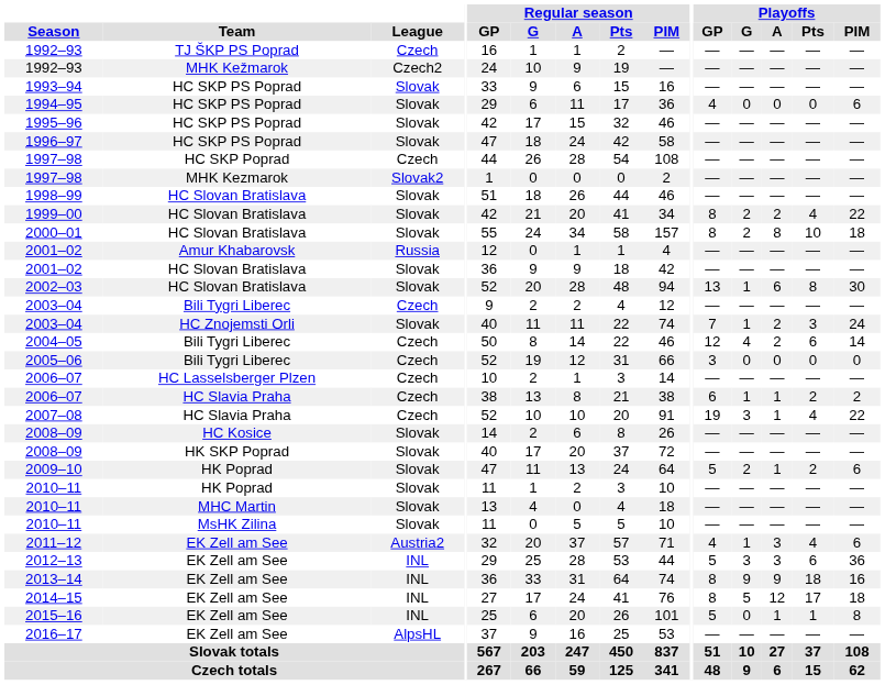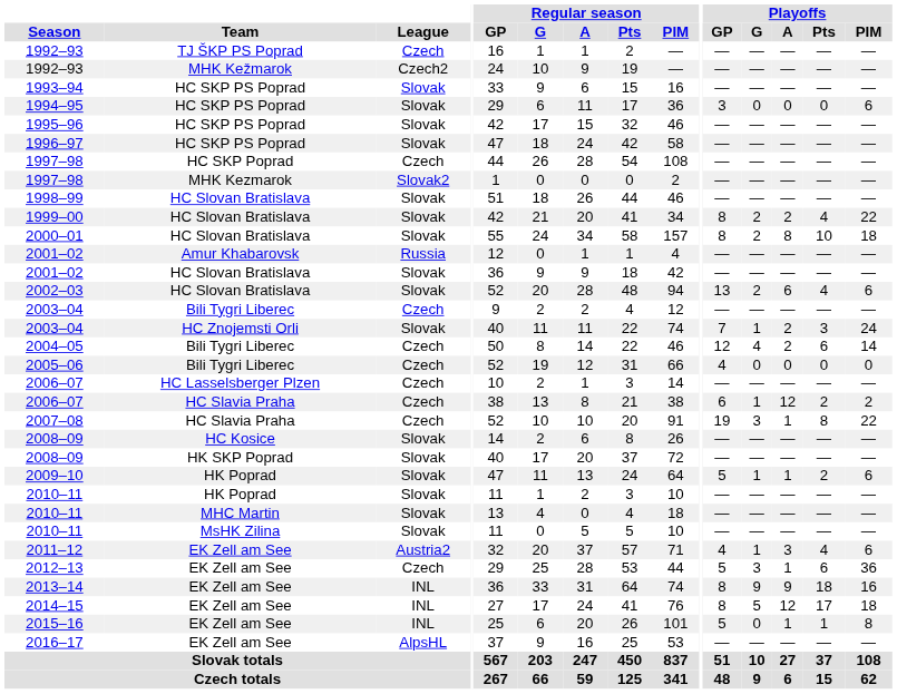1994–95 | Playoffs / GP: 4 -> 3
2002–03 | Playoffs / G: 1 -> 2
2002–03 | Playoffs / Pts: 8 -> 4
2002–03 | Playoffs / PIM: 30 -> 6
2005–06 | Playoffs / GP: 3 -> 4
2006–07 / HC Slavia Praha | Playoffs / A: 1 -> 12
2007–08 | Playoffs / Pts: 4 -> 8
2009–10 | Playoffs / G: 2 -> 1
2012–13 | League: INL -> Czech
2012–13 | Playoffs / A: 3 -> 1
